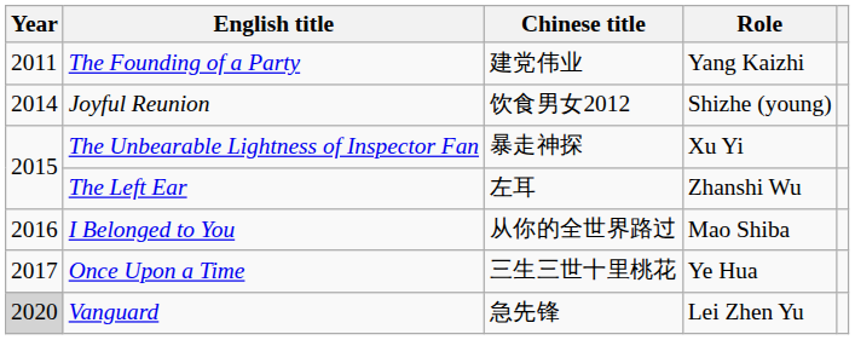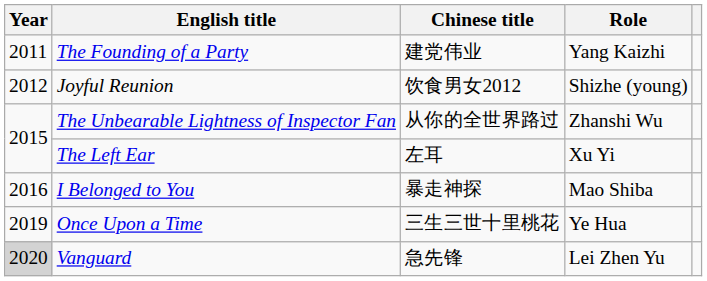Joyful Reunion | Year: 2014 -> 2012
The Unbearable Lightness of Inspector Fan | Chinese title: 暴走神探 -> 从你的全世界路过
The Unbearable Lightness of Inspector Fan | Role: Xu Yi -> Zhanshi Wu
The Left Ear | Role: Zhanshi Wu -> Xu Yi
I Belonged to You | Chinese title: 从你的全世界路过 -> 暴走神探
Once Upon a Time | Year: 2017 -> 2019
